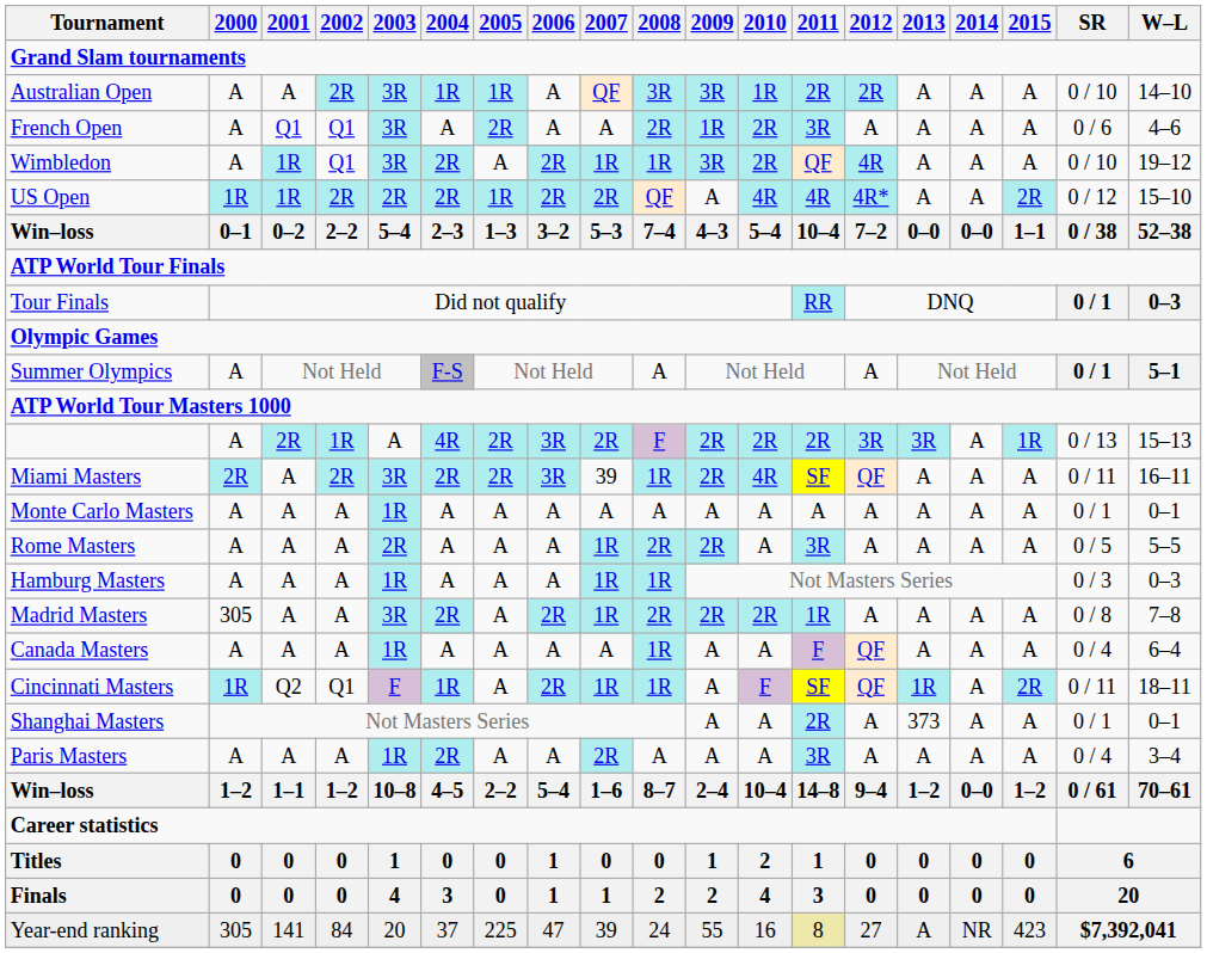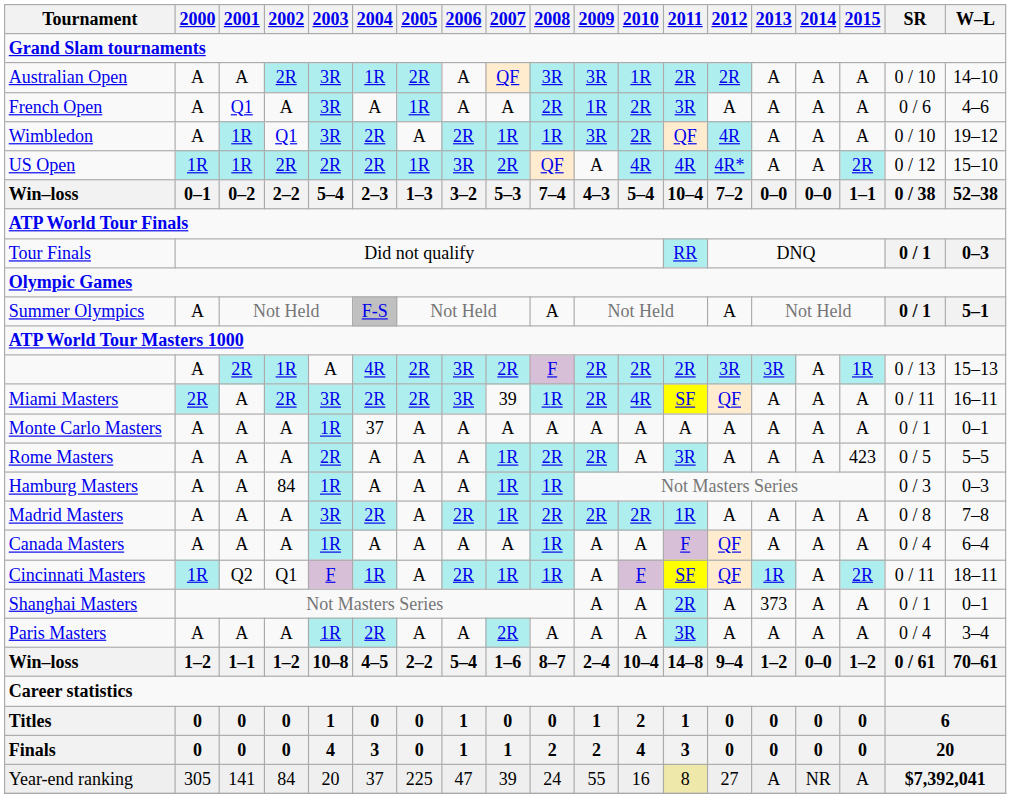Australian Open | 2005: 1R -> 2R
French Open | 2002: Q1 -> A
French Open | 2005: 2R -> 1R
US Open | 2006: 2R -> 3R
Monte Carlo Masters | 2004: A -> 37
Rome Masters | 2015: A -> 423
Hamburg Masters | 2002: A -> 84
Madrid Masters | 2000: 305 -> A
Year-end ranking | 2015: 423 -> A
